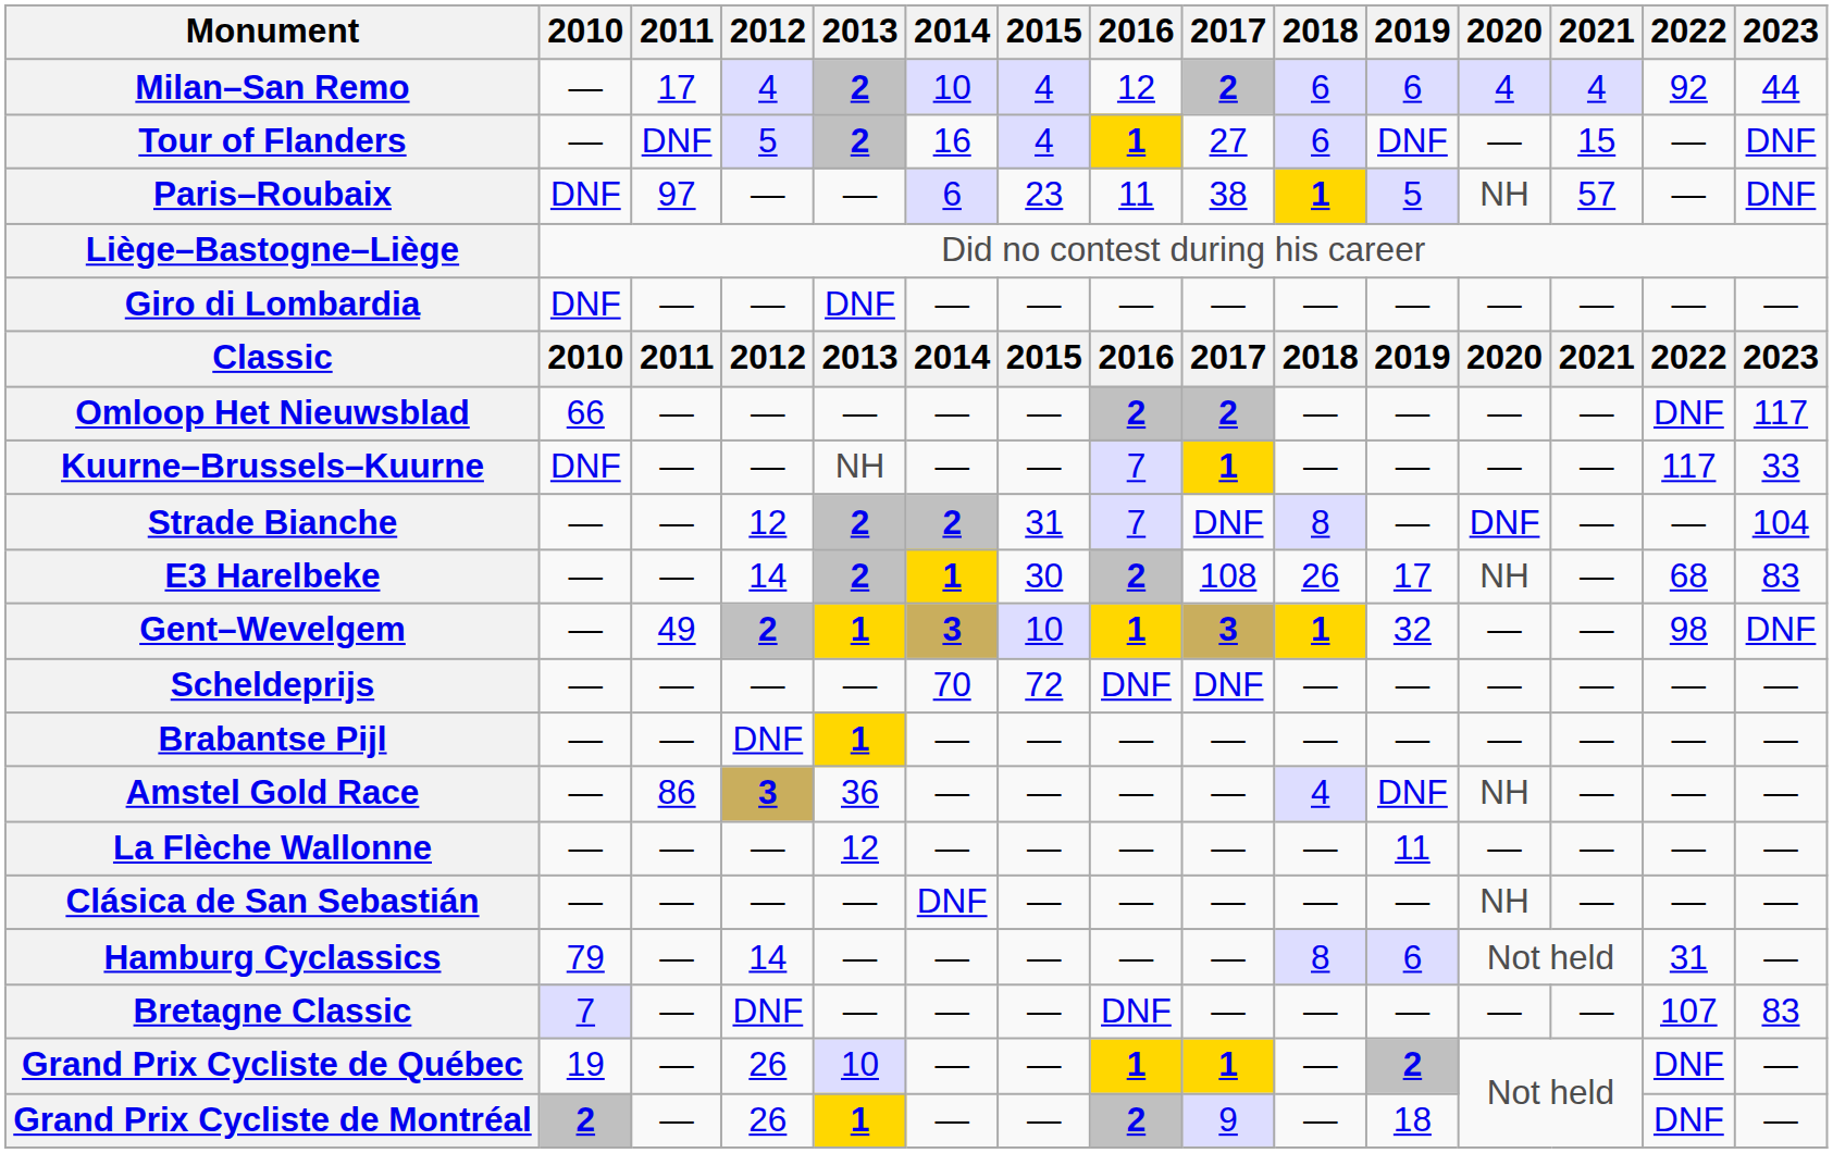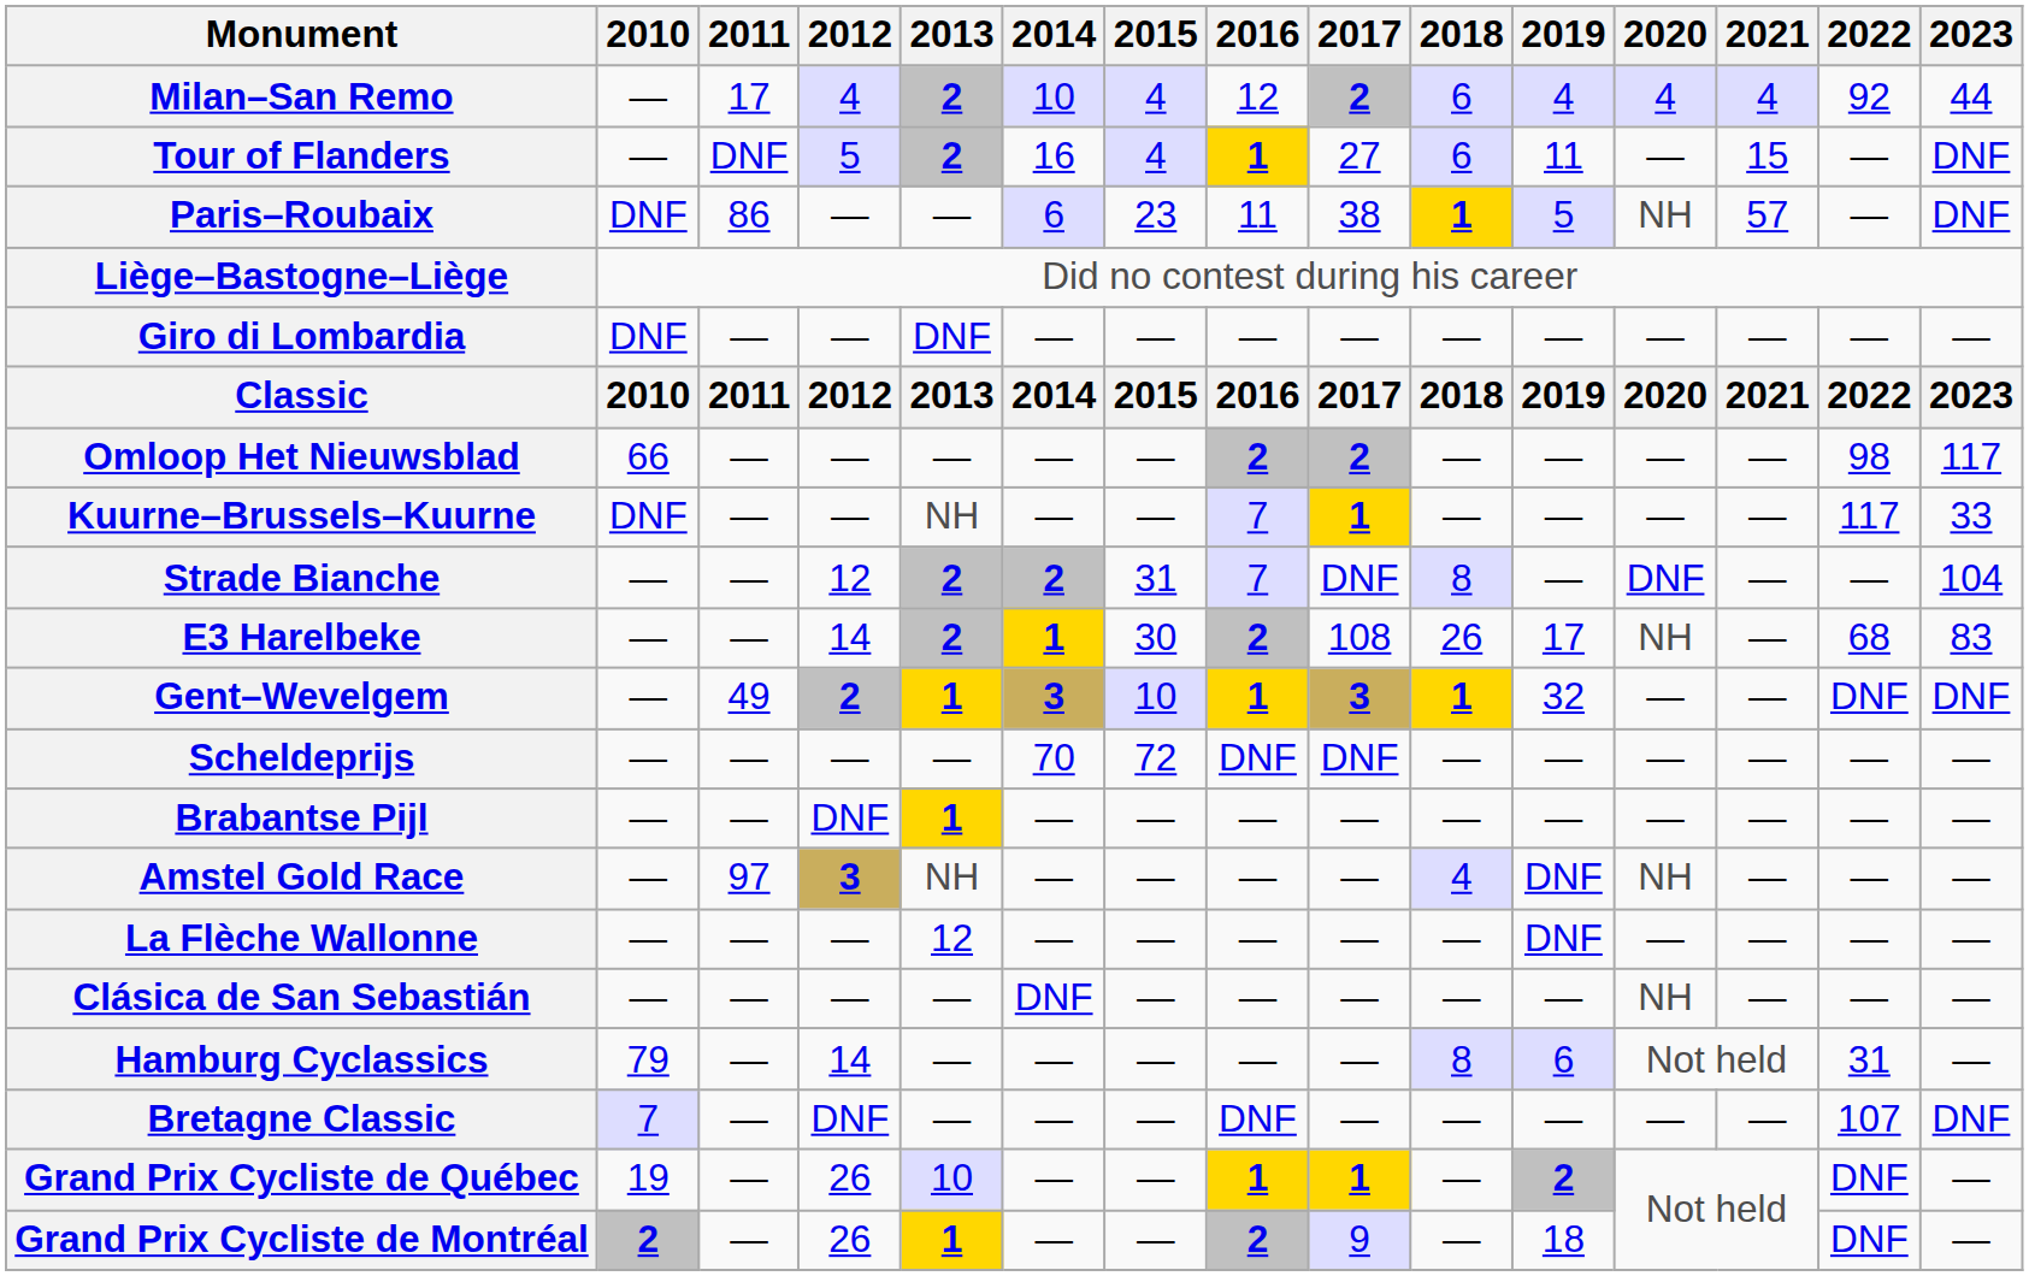Milan–San Remo | 2019: 6 -> 4
Tour of Flanders | 2019: DNF -> 11
Paris–Roubaix | 2011: 97 -> 86
Omloop Het Nieuwsblad | 2022: DNF -> 98
Gent–Wevelgem | 2022: 98 -> DNF
Amstel Gold Race | 2011: 86 -> 97
Amstel Gold Race | 2013: 36 -> NH
La Flèche Wallonne | 2019: 11 -> DNF
Bretagne Classic | 2023: 83 -> DNF
